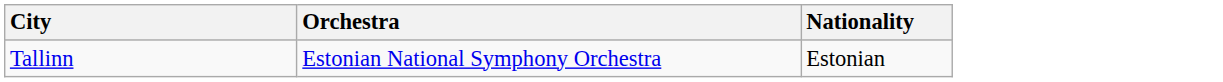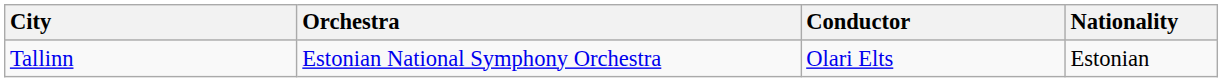+ column: Conductor | Olari Elts
